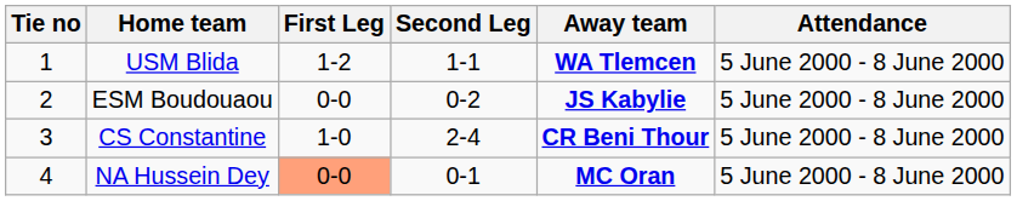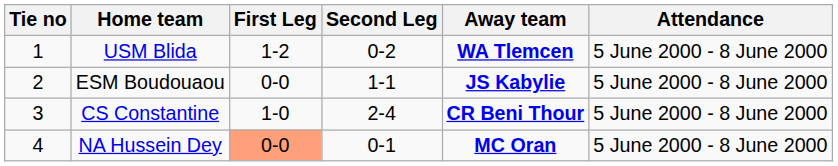USM Blida | Second Leg: 1-1 -> 0-2
ESM Boudouaou | Second Leg: 0-2 -> 1-1
